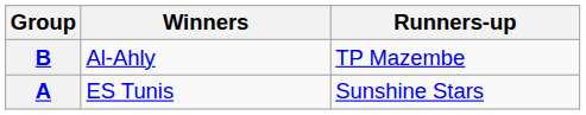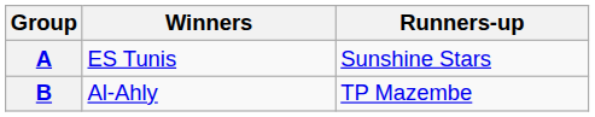rows swapped: A <-> B
